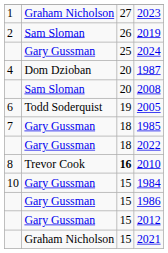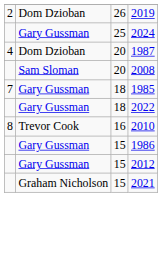- row: 1 | Graham Nicholson | 27 | 2023
2019 | column 2: Sam Sloman -> Dom Dzioban
- row: 6 | Todd Soderquist | 19 | 2005
2010 | column 3: bold -> normal
- row: 10 | Gary Gussman | 15 | 1984
